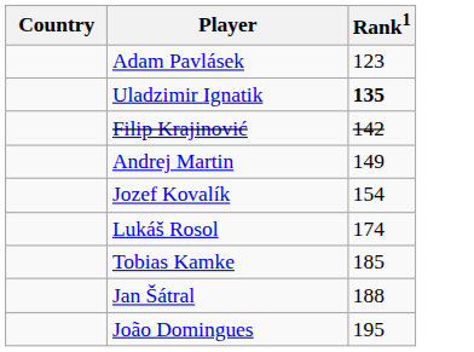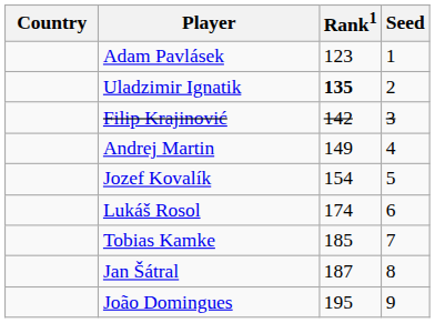+ column: Seed | 1 | 2 | 3 | 4 | 5 | 6 | 7 | 8 | 9
Jan Šátral | Rank1: 188 -> 187
